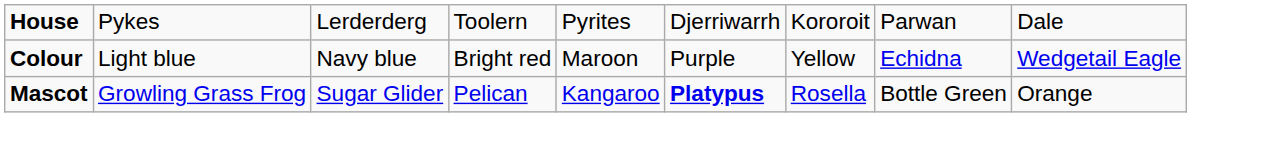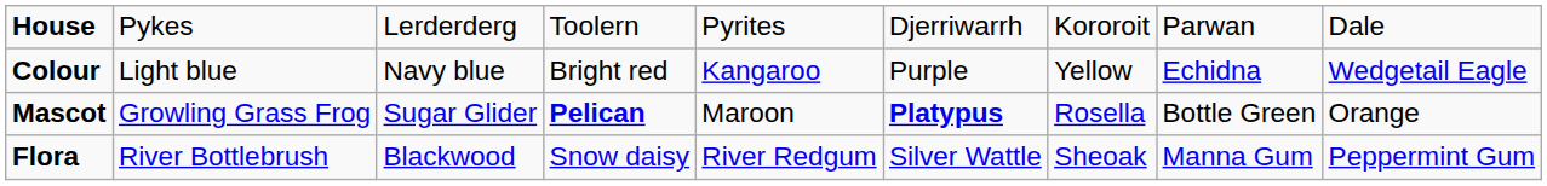Colour | column 5: Maroon -> Kangaroo
Mascot | column 4: normal -> bold
Mascot | column 5: Kangaroo -> Maroon
+ row: Flora | River Bottlebrush | Blackwood | Snow daisy | River Redgum | Silver Wattle | Sheoak | Manna Gum | Peppermint Gum
